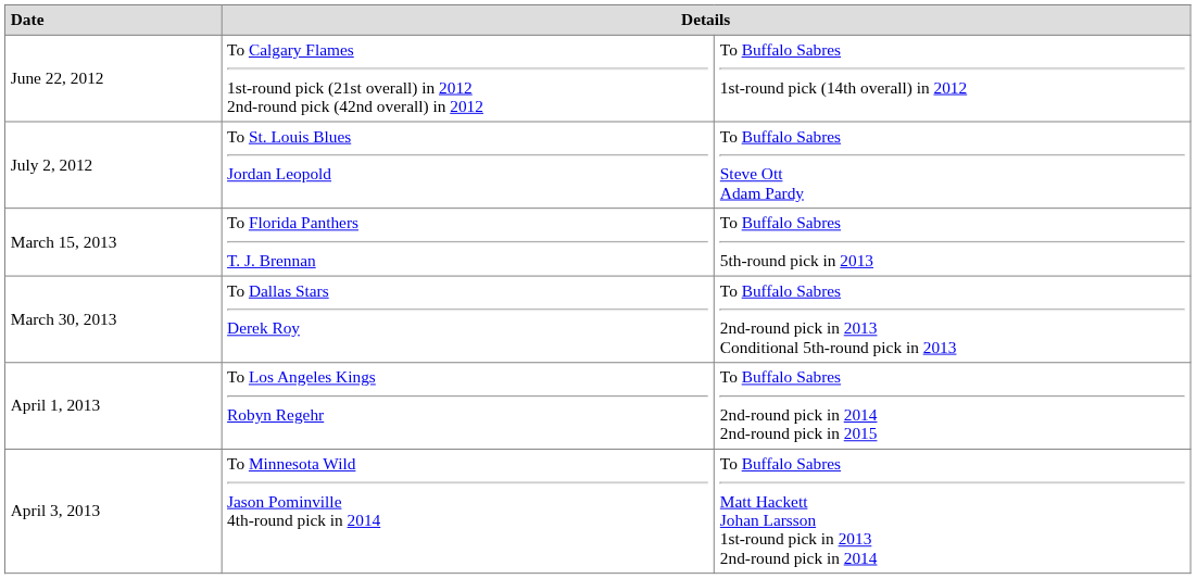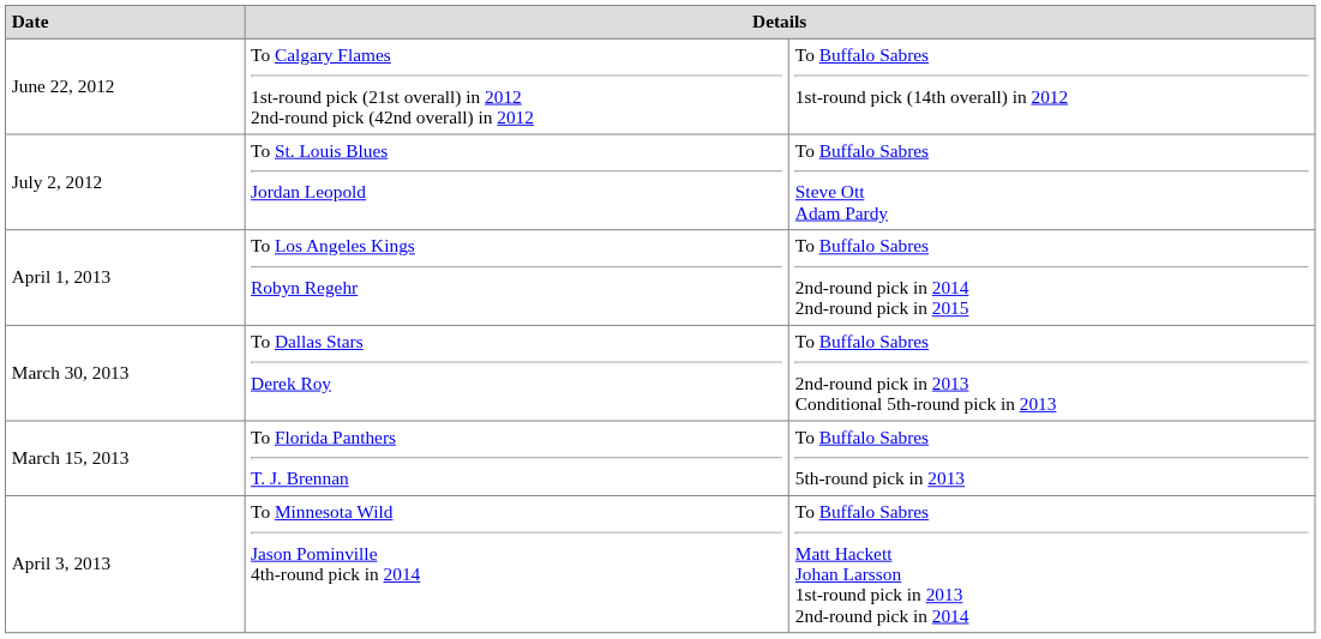rows swapped: March 15, 2013 <-> April 1, 2013
